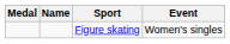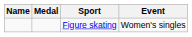columns swapped: Medal <-> Name
